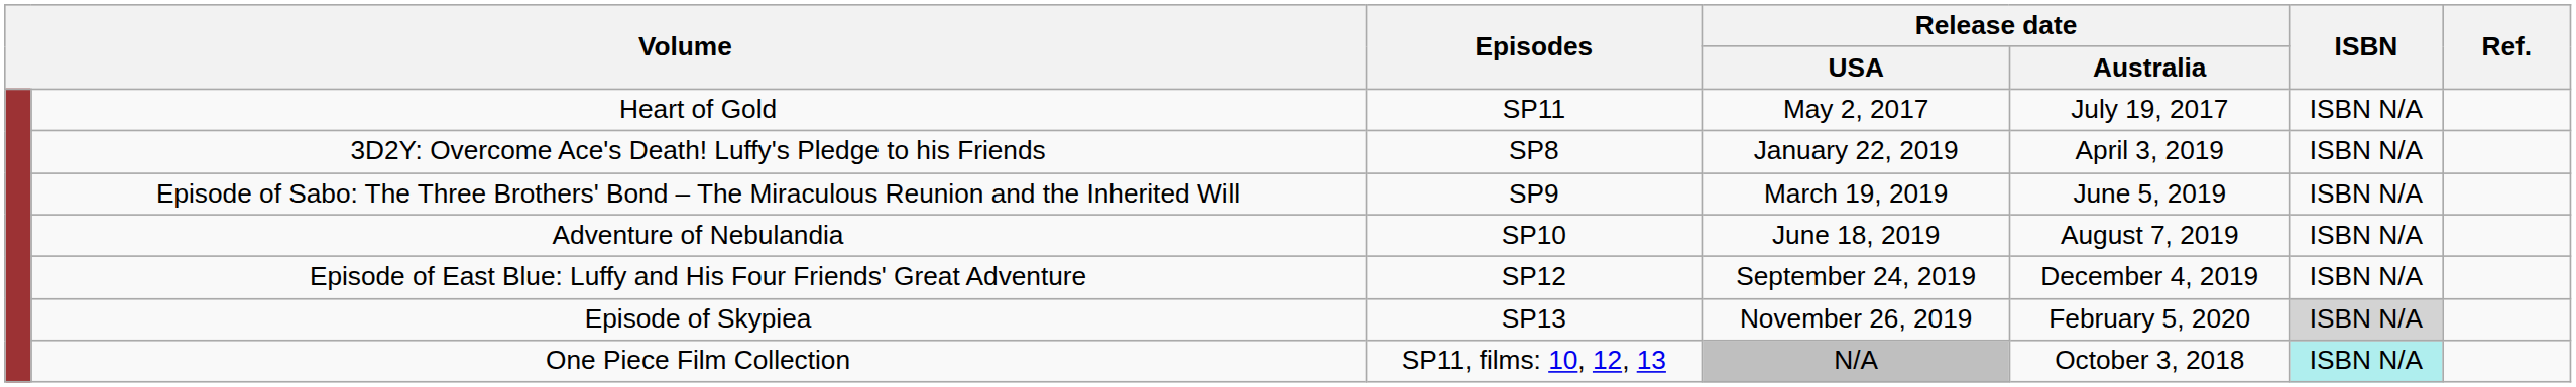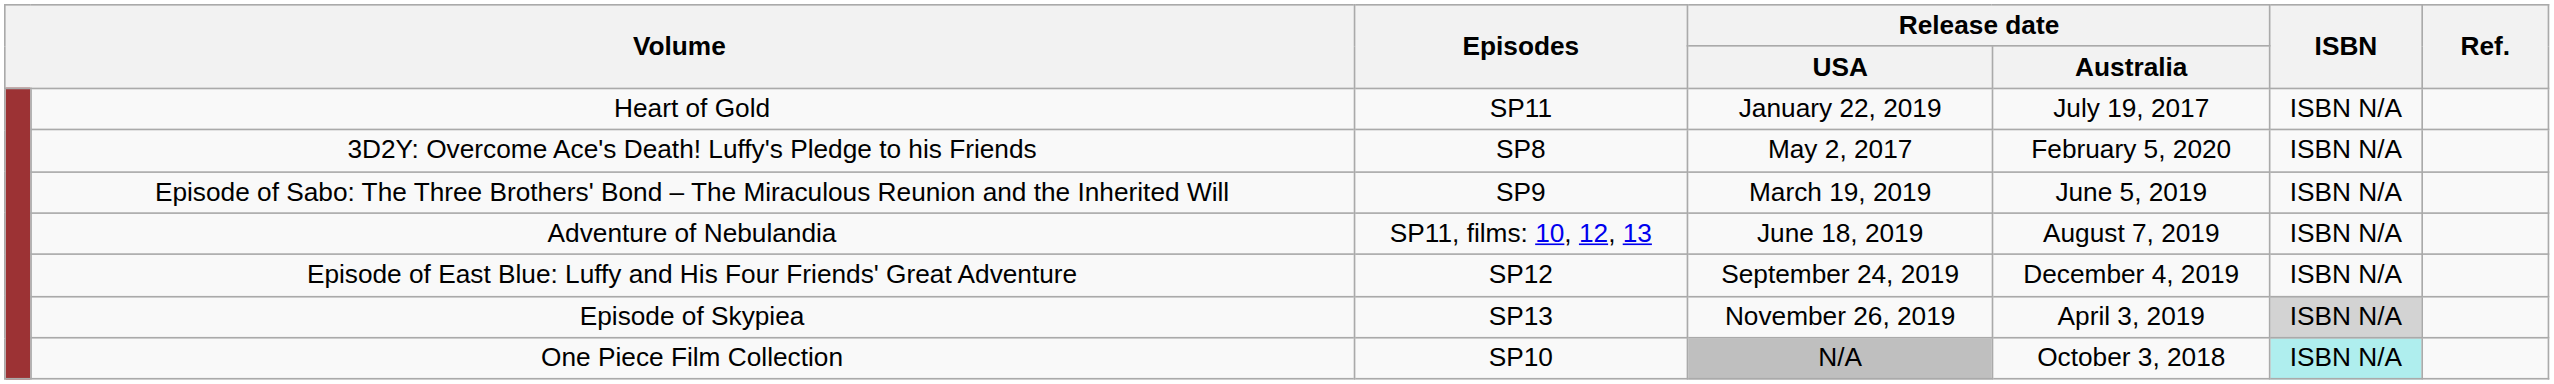Heart of Gold | Release date / USA: May 2, 2017 -> January 22, 2019
3D2Y: Overcome Ace's Death! Luffy's Pledge to his Friends | Release date / USA: January 22, 2019 -> May 2, 2017
3D2Y: Overcome Ace's Death! Luffy's Pledge to his Friends | Release date / Australia: April 3, 2019 -> February 5, 2020
Adventure of Nebulandia | Episodes: SP10 -> SP11, films: 10, 12, 13
Episode of Skypiea | Release date / Australia: February 5, 2020 -> April 3, 2019
One Piece Film Collection | Episodes: SP11, films: 10, 12, 13 -> SP10
